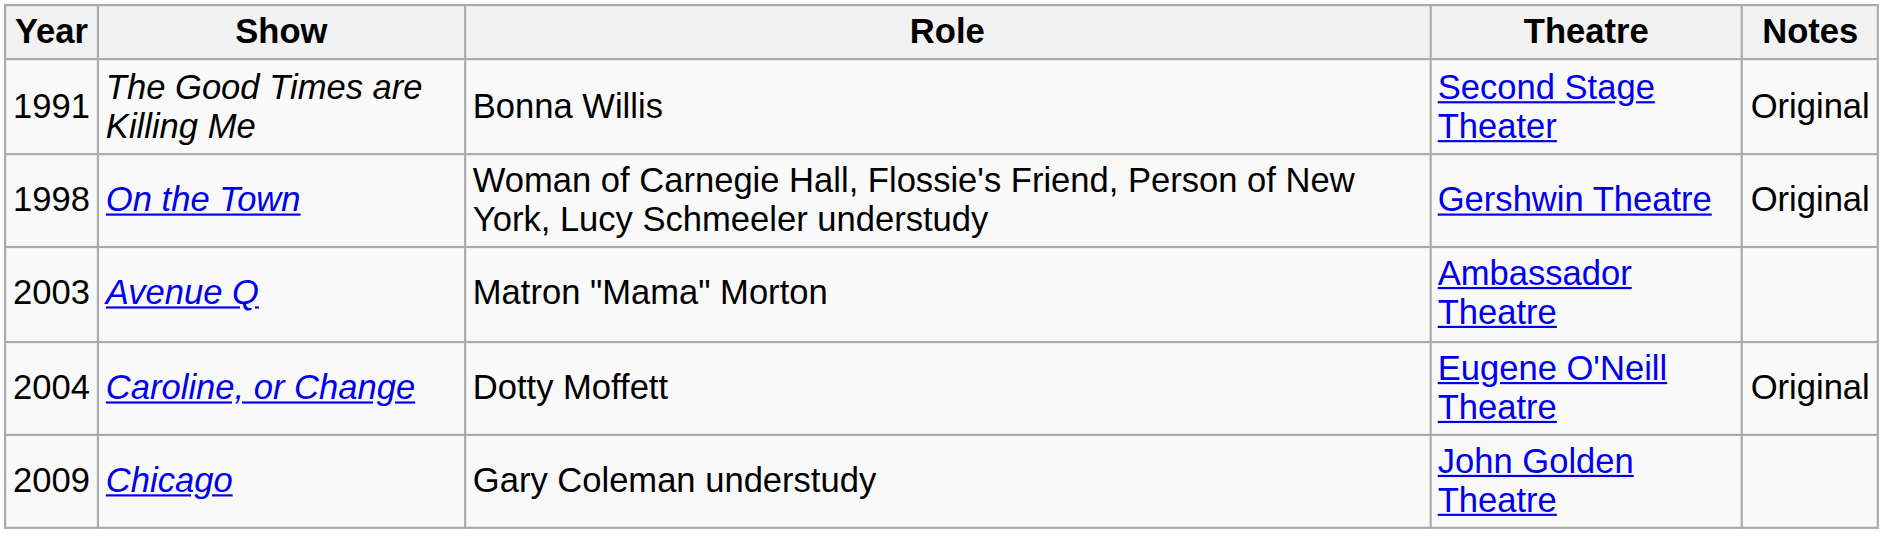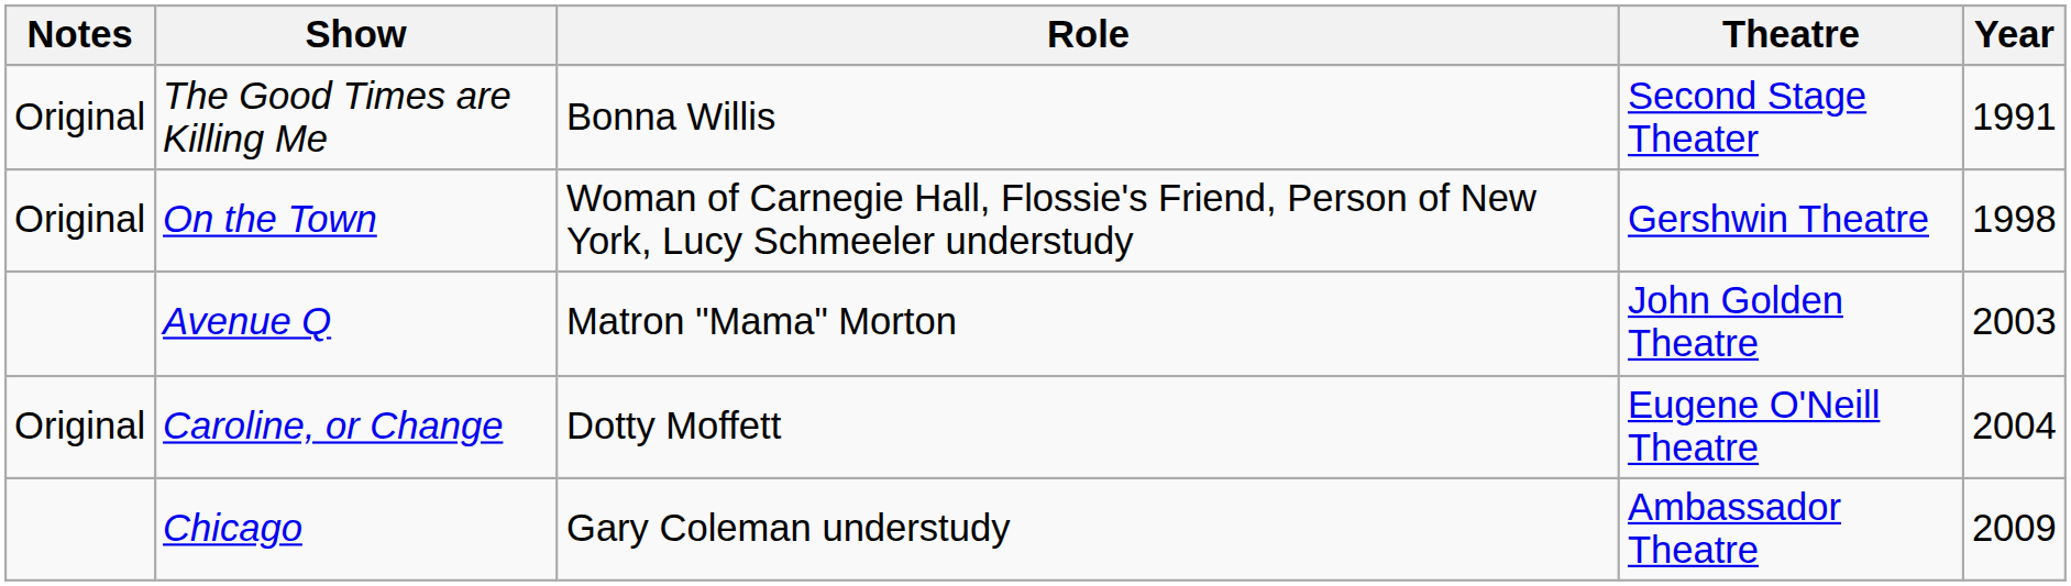columns swapped: Year <-> Notes
Avenue Q | Theatre: Ambassador Theatre -> John Golden Theatre
Chicago | Theatre: John Golden Theatre -> Ambassador Theatre
